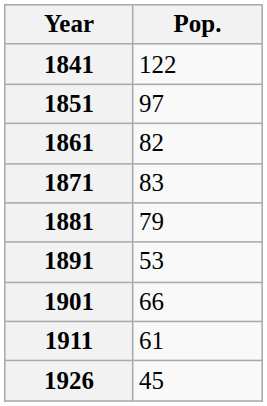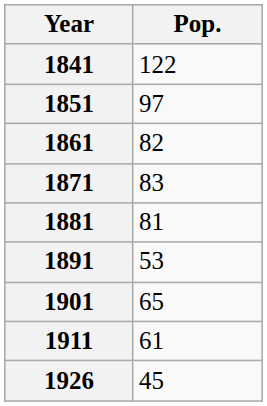1881 | Pop.: 79 -> 81
1901 | Pop.: 66 -> 65
